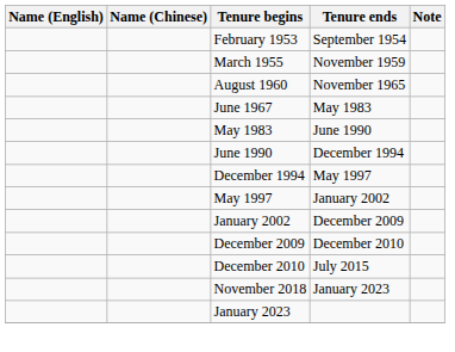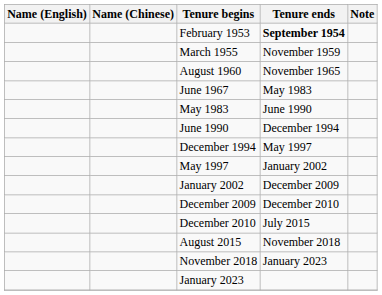February 1953 | Tenure ends: normal -> bold
+ row: August 2015 | November 2018
